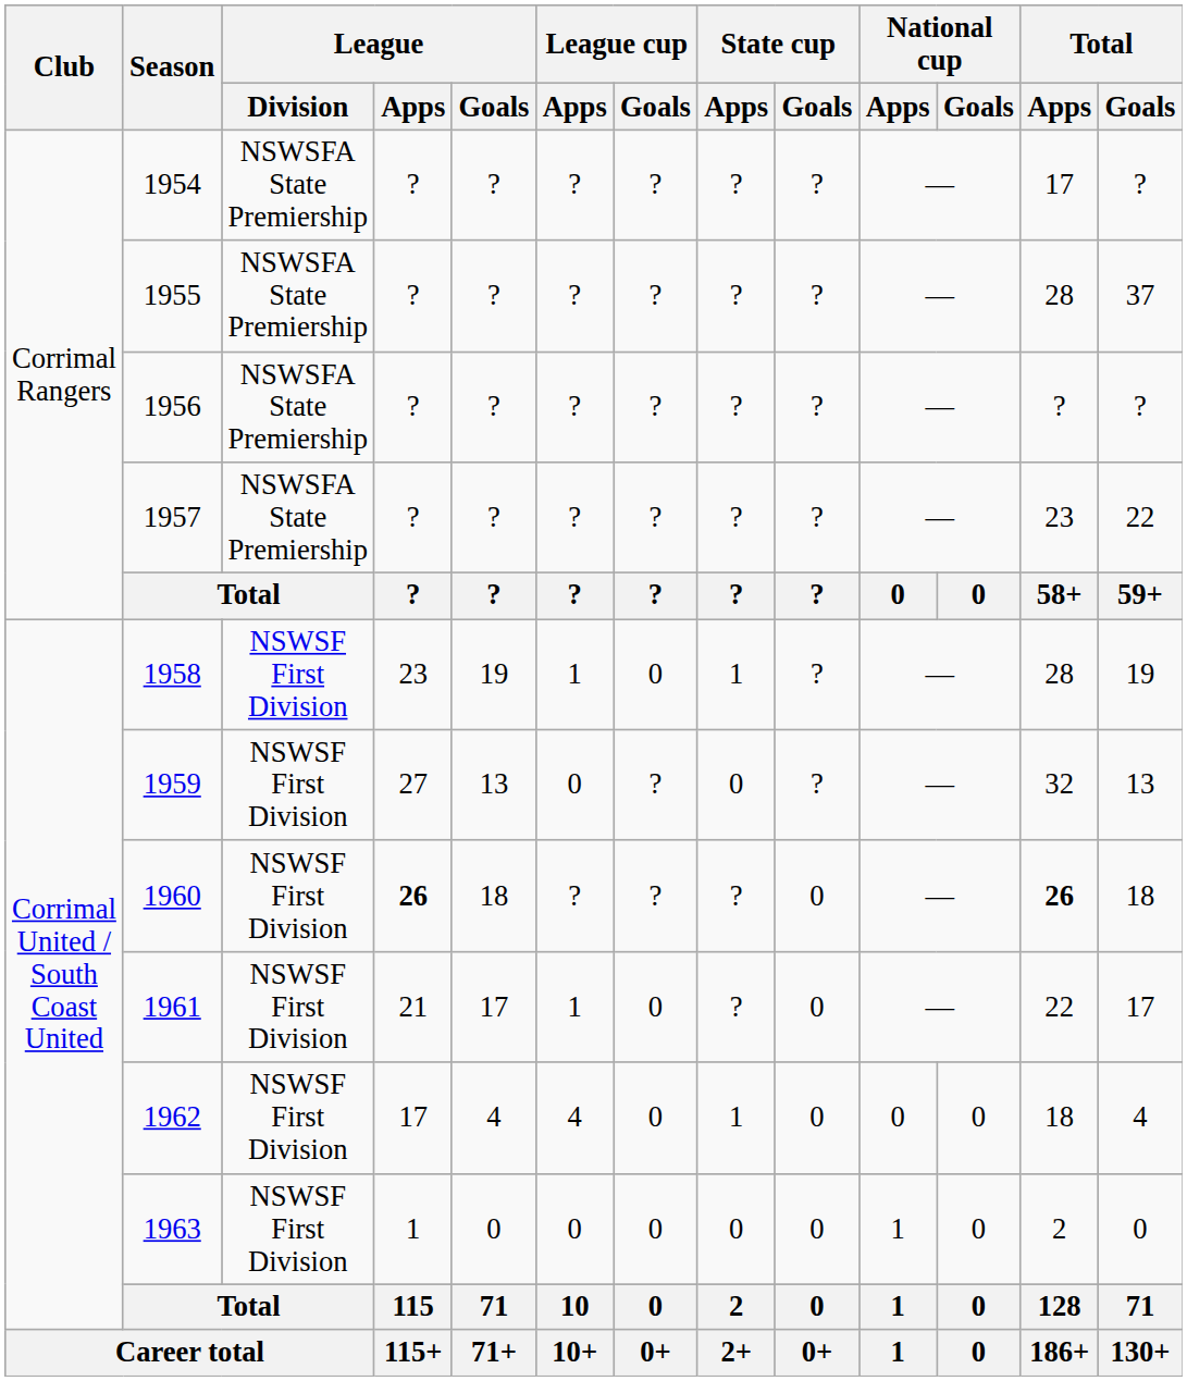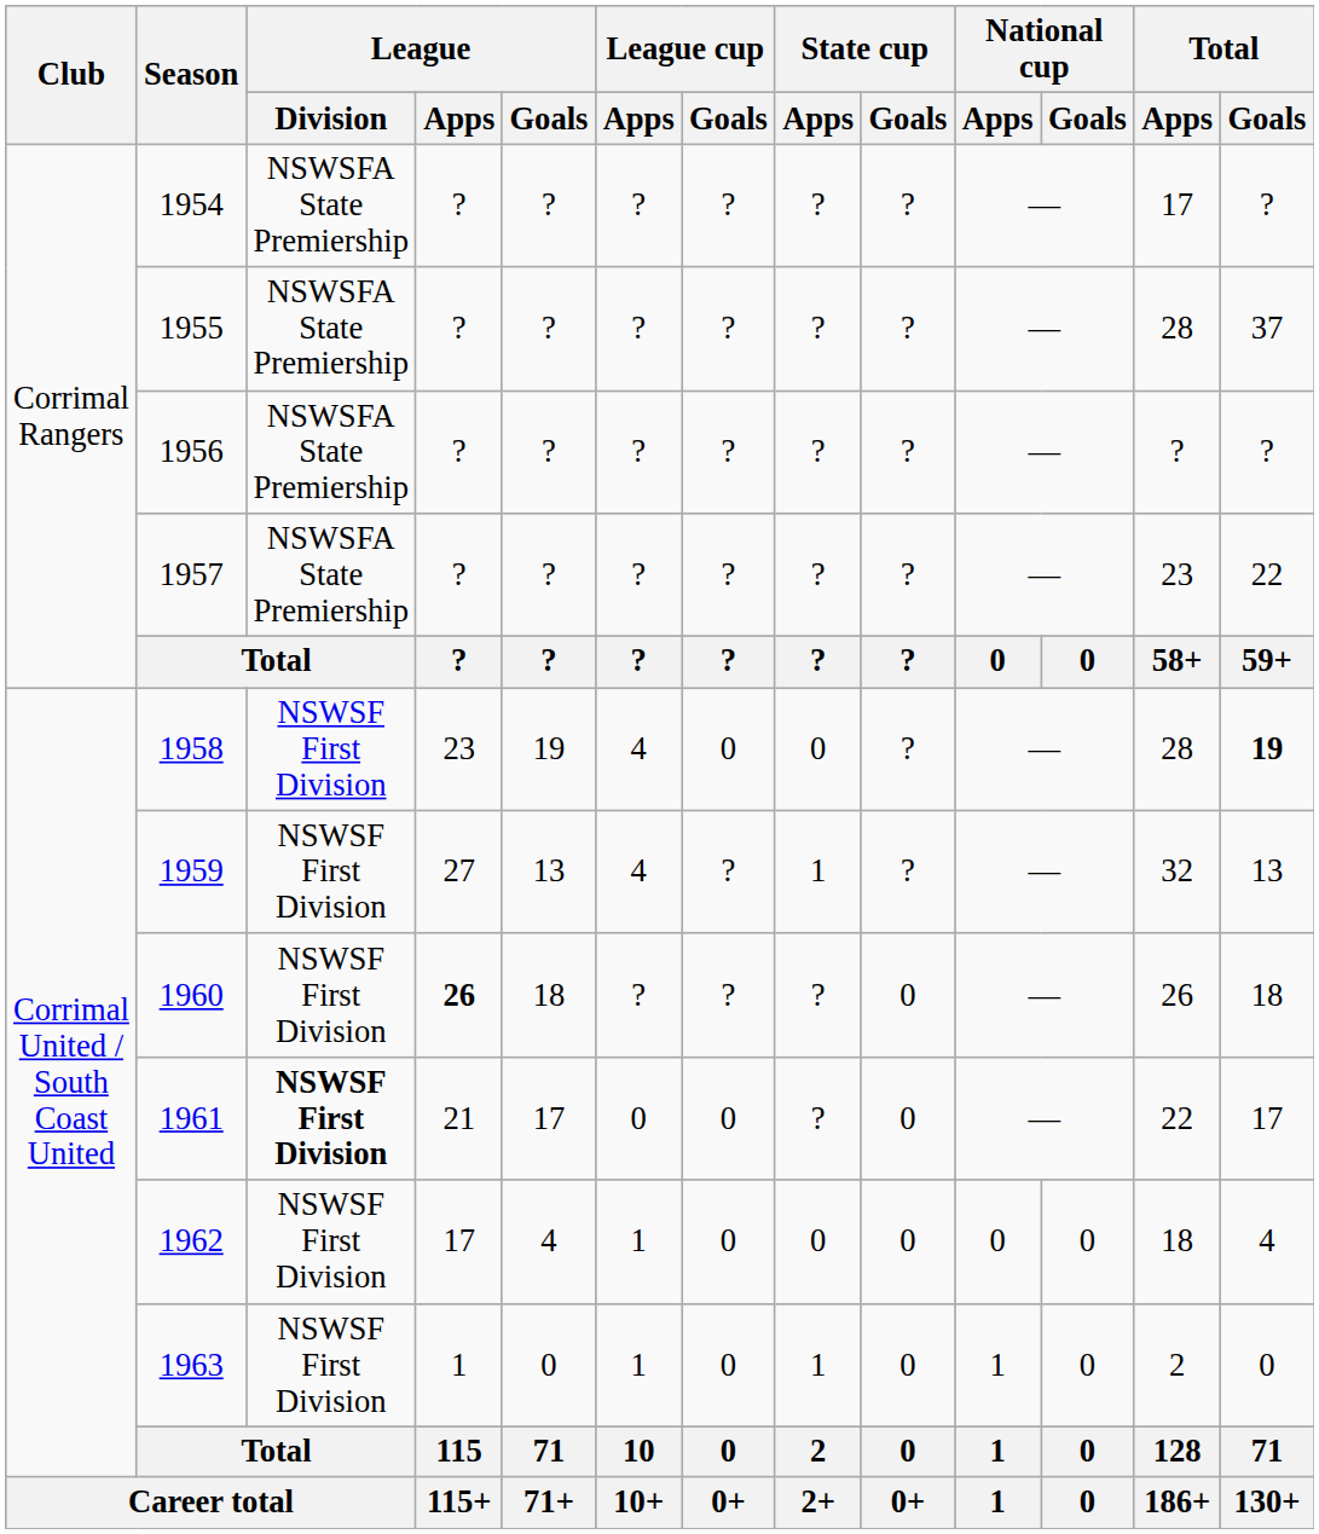1958 | League cup / Apps: 1 -> 4
1958 | State cup / Apps: 1 -> 0
1958 | Total / Goals: normal -> bold
1959 | League cup / Apps: 0 -> 4
1959 | State cup / Apps: 0 -> 1
1960 | Total / Apps: bold -> normal
1961 | League / Division: normal -> bold
1961 | League cup / Apps: 1 -> 0
1962 | League cup / Apps: 4 -> 1
1962 | State cup / Apps: 1 -> 0
1963 | League cup / Apps: 0 -> 1
1963 | State cup / Apps: 0 -> 1
